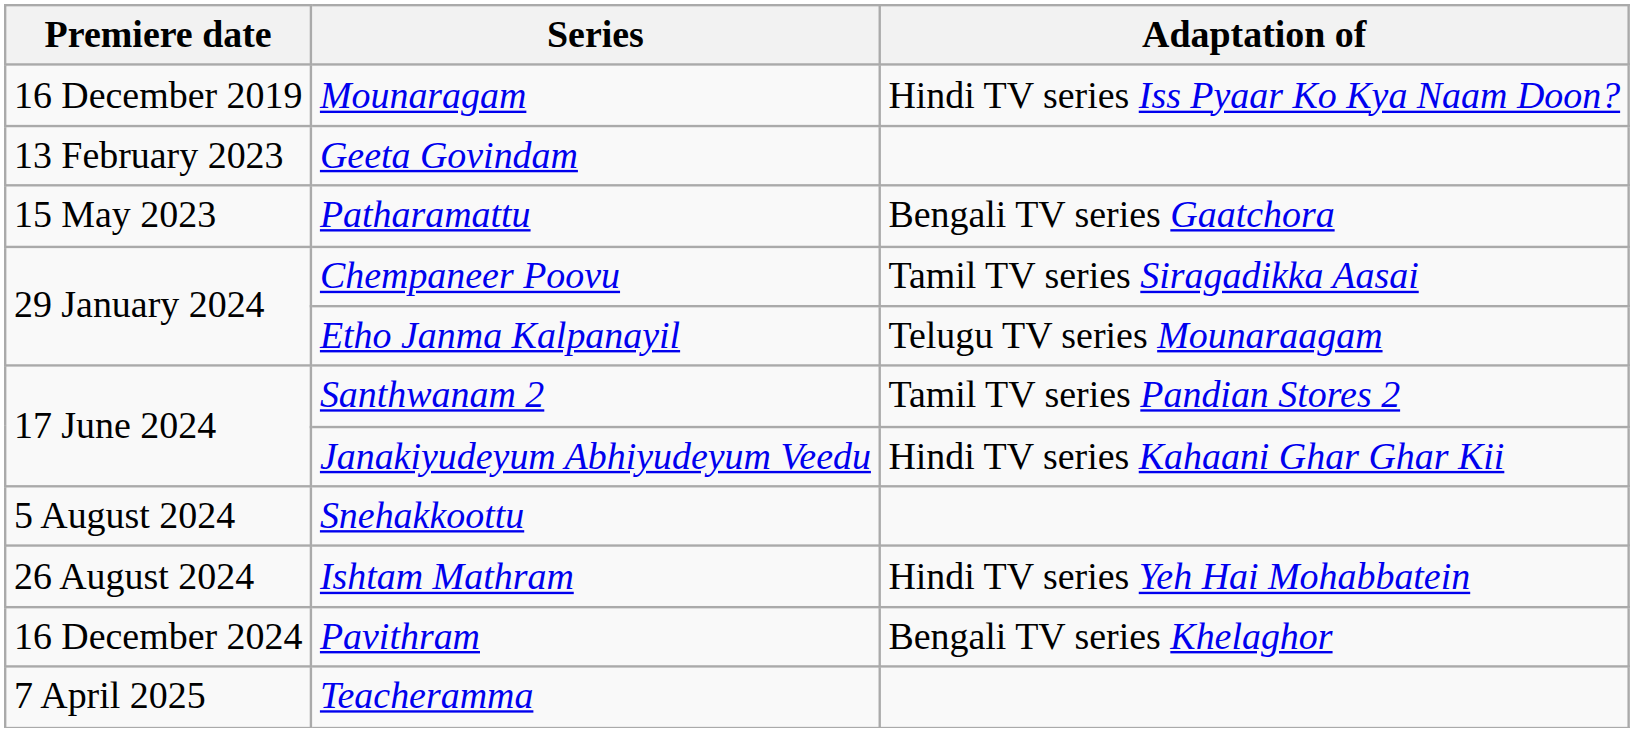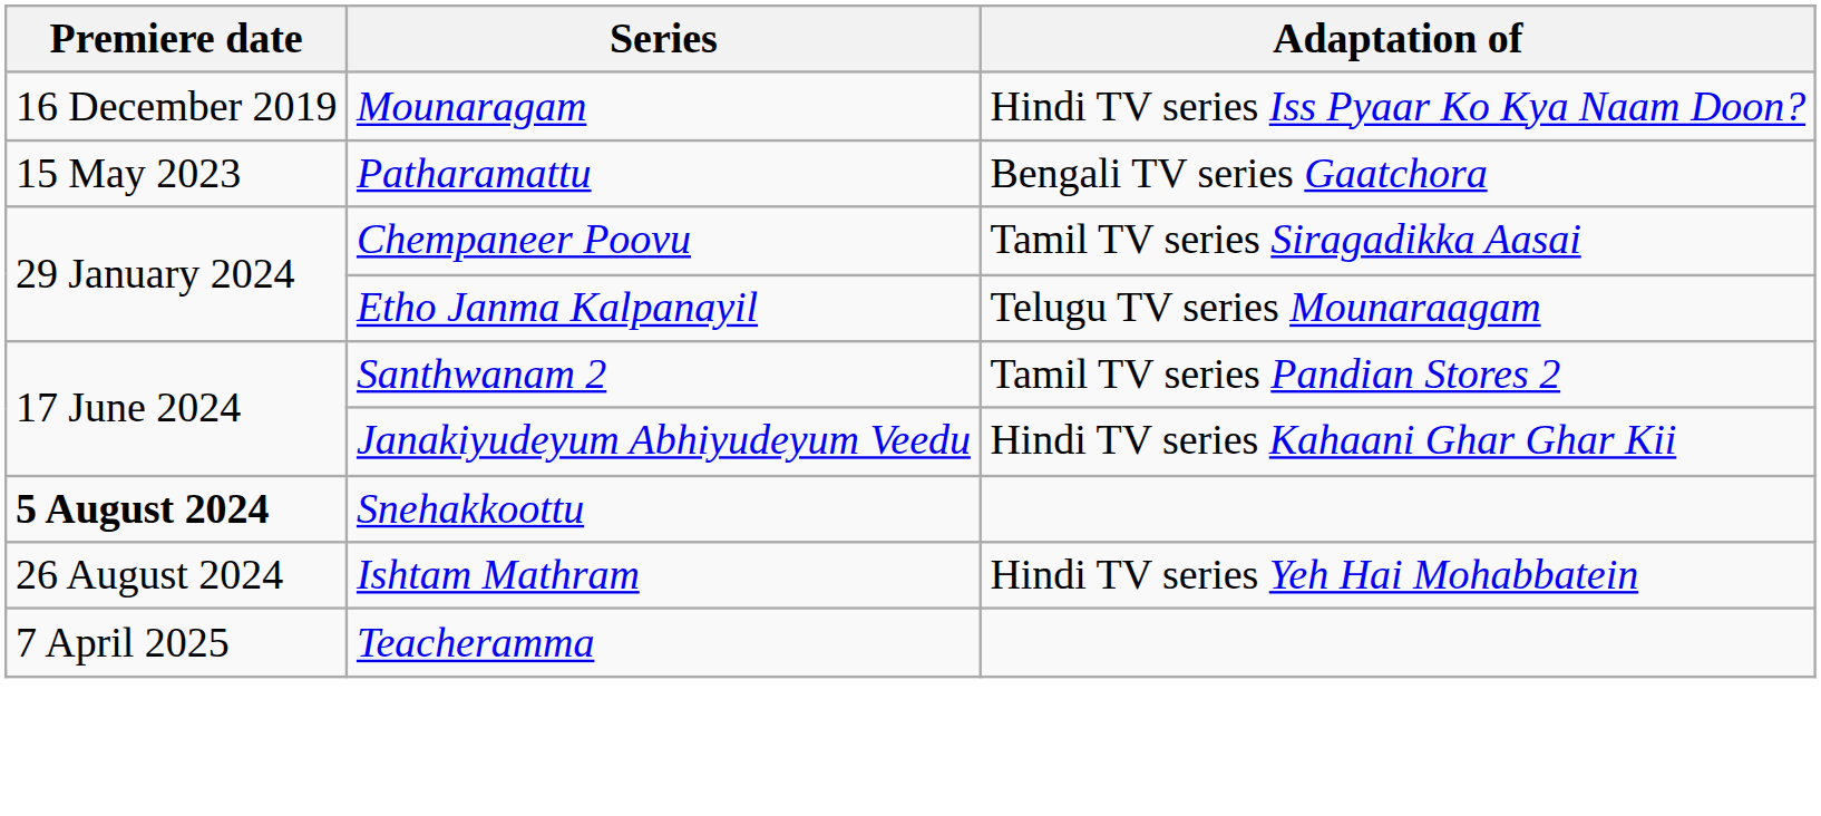- row: 13 February 2023 | Geeta Govindam
Snehakkoottu | Premiere date: normal -> bold
- row: 16 December 2024 | Pavithram | Bengali TV series Khelaghor
